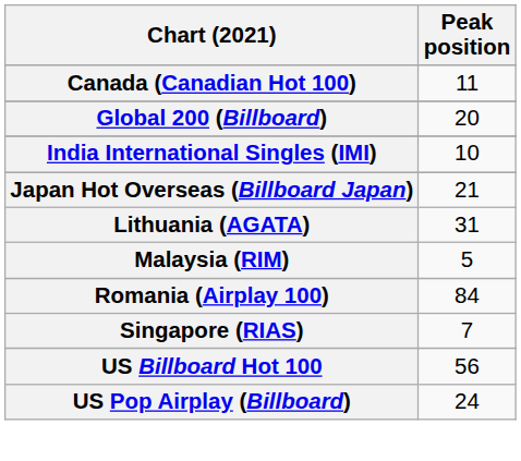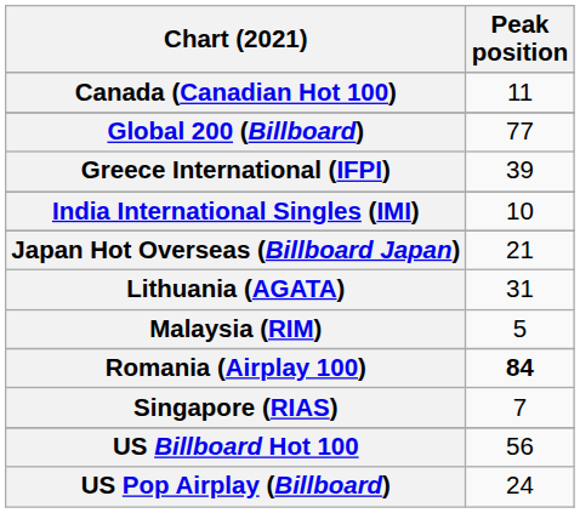Global 200 (Billboard) | Peak position: 20 -> 77
+ row: Greece International (IFPI) | 39
Romania (Airplay 100) | Peak position: normal -> bold
